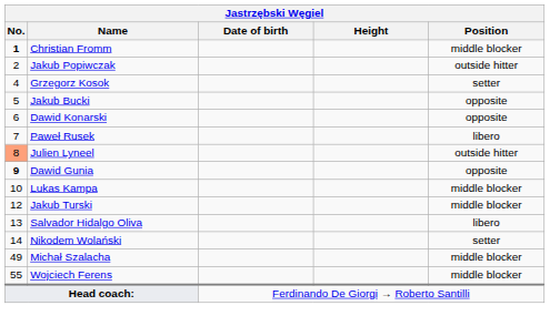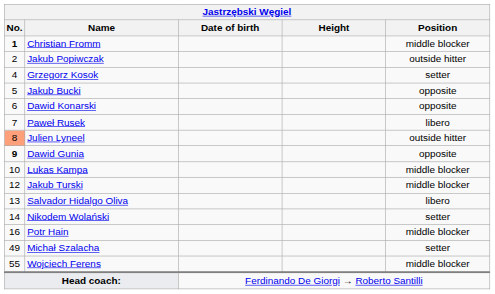+ row: 16 | Potr Hain | middle blocker
Michał Szalacha | Position: middle blocker -> setter
